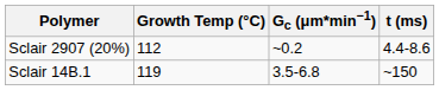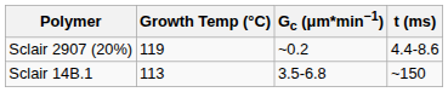Sclair 2907 (20%) | Growth Temp (°C): 112 -> 119
Sclair 14B.1 | Growth Temp (°C): 119 -> 113
